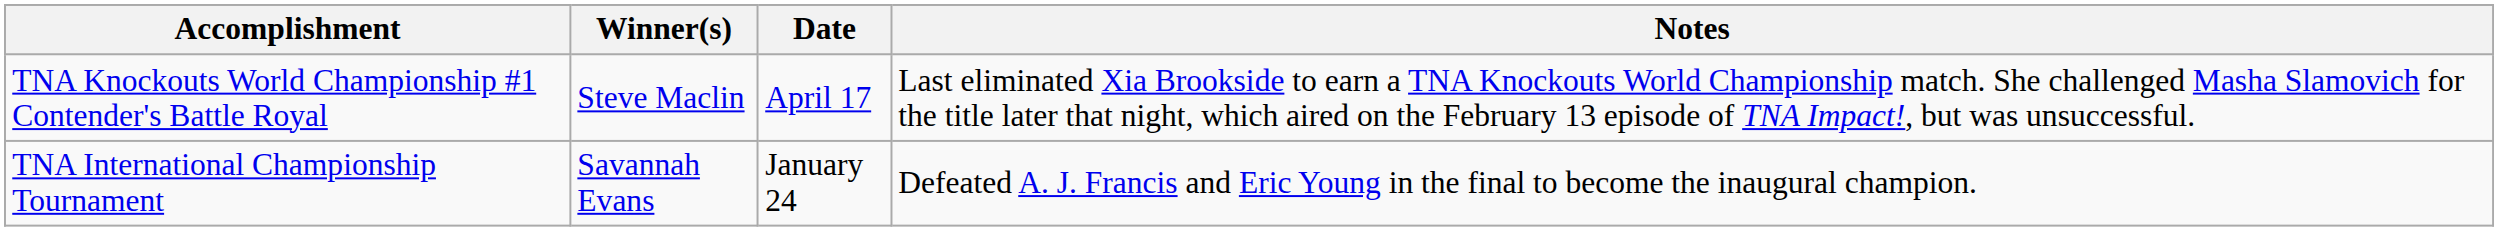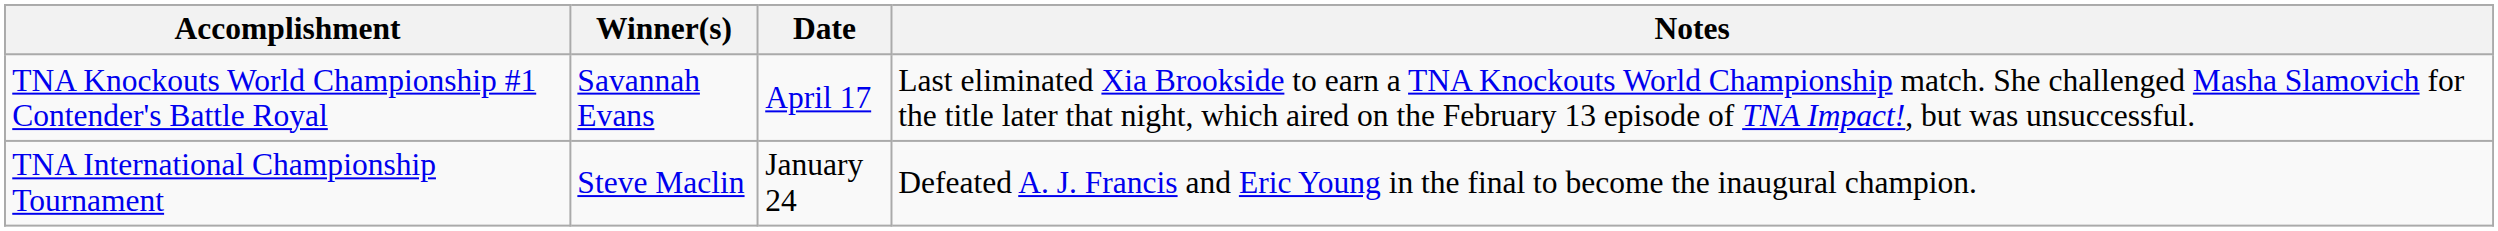TNA Knockouts World Championship #1 Contender's Battle Royal | Winner(s): Steve Maclin -> Savannah Evans
TNA International Championship Tournament | Winner(s): Savannah Evans -> Steve Maclin
